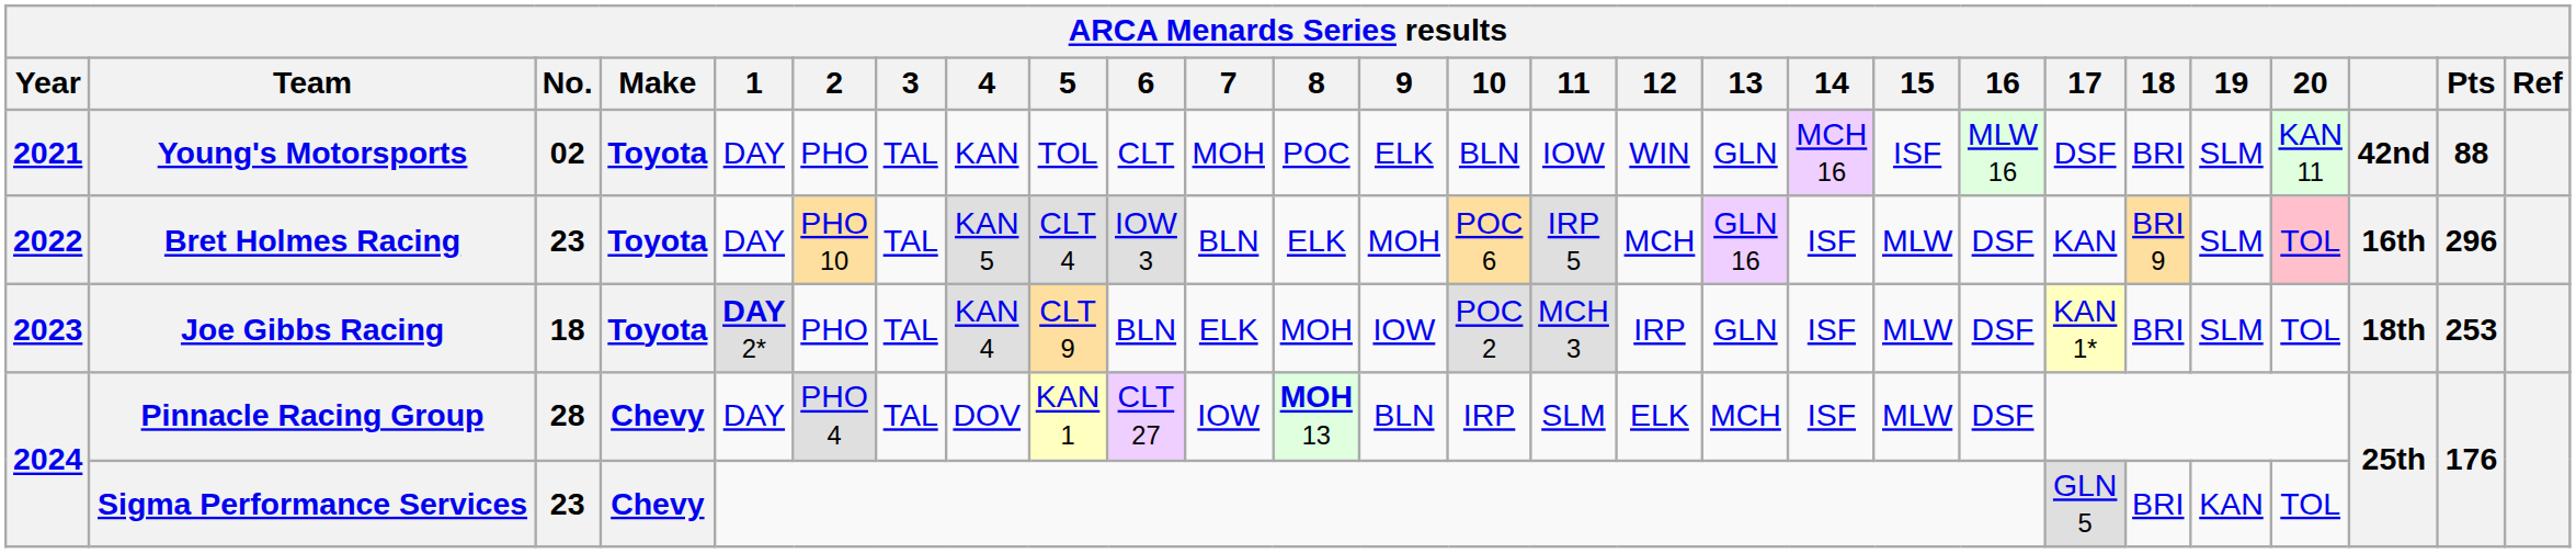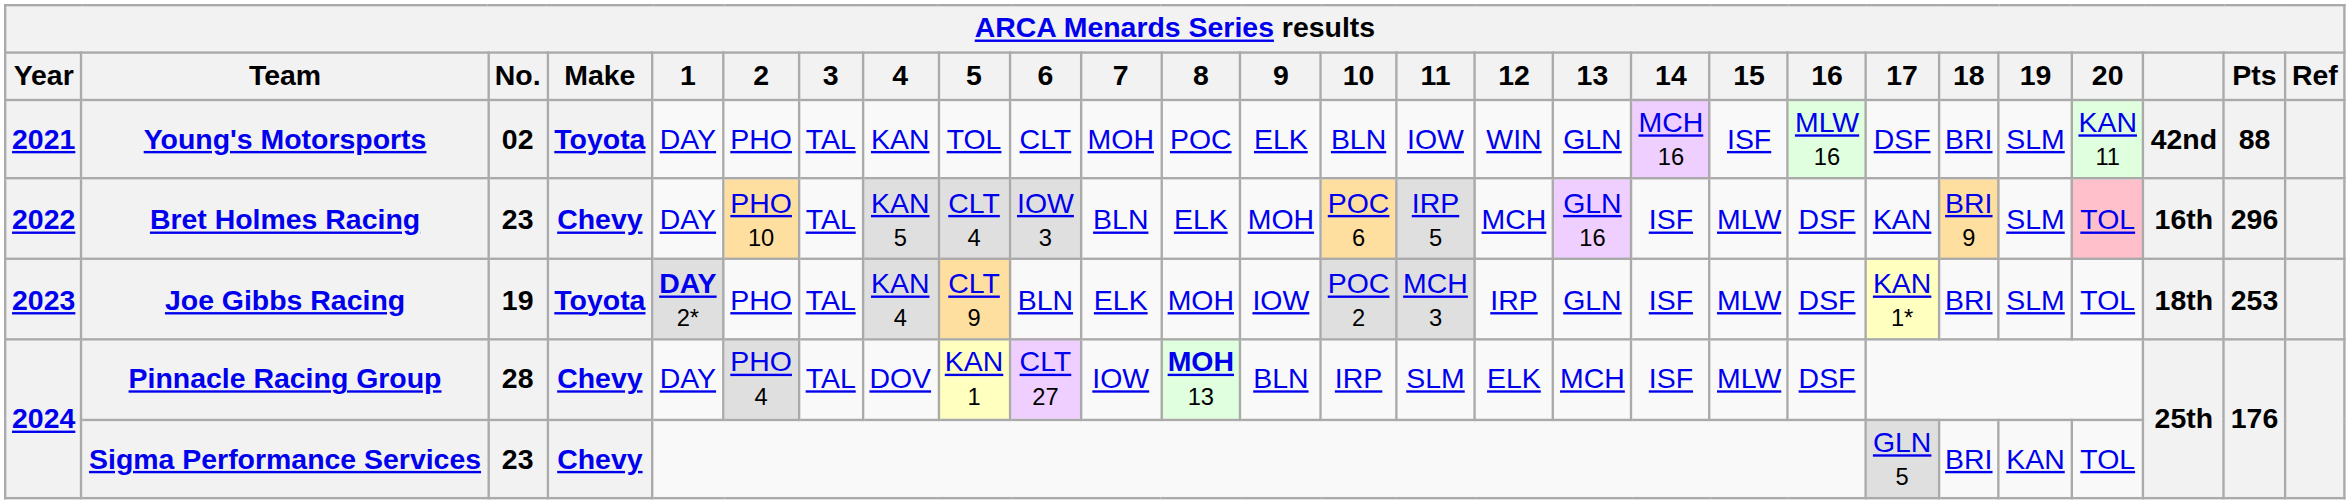Bret Holmes Racing | Make: Toyota -> Chevy
Joe Gibbs Racing | No.: 18 -> 19
